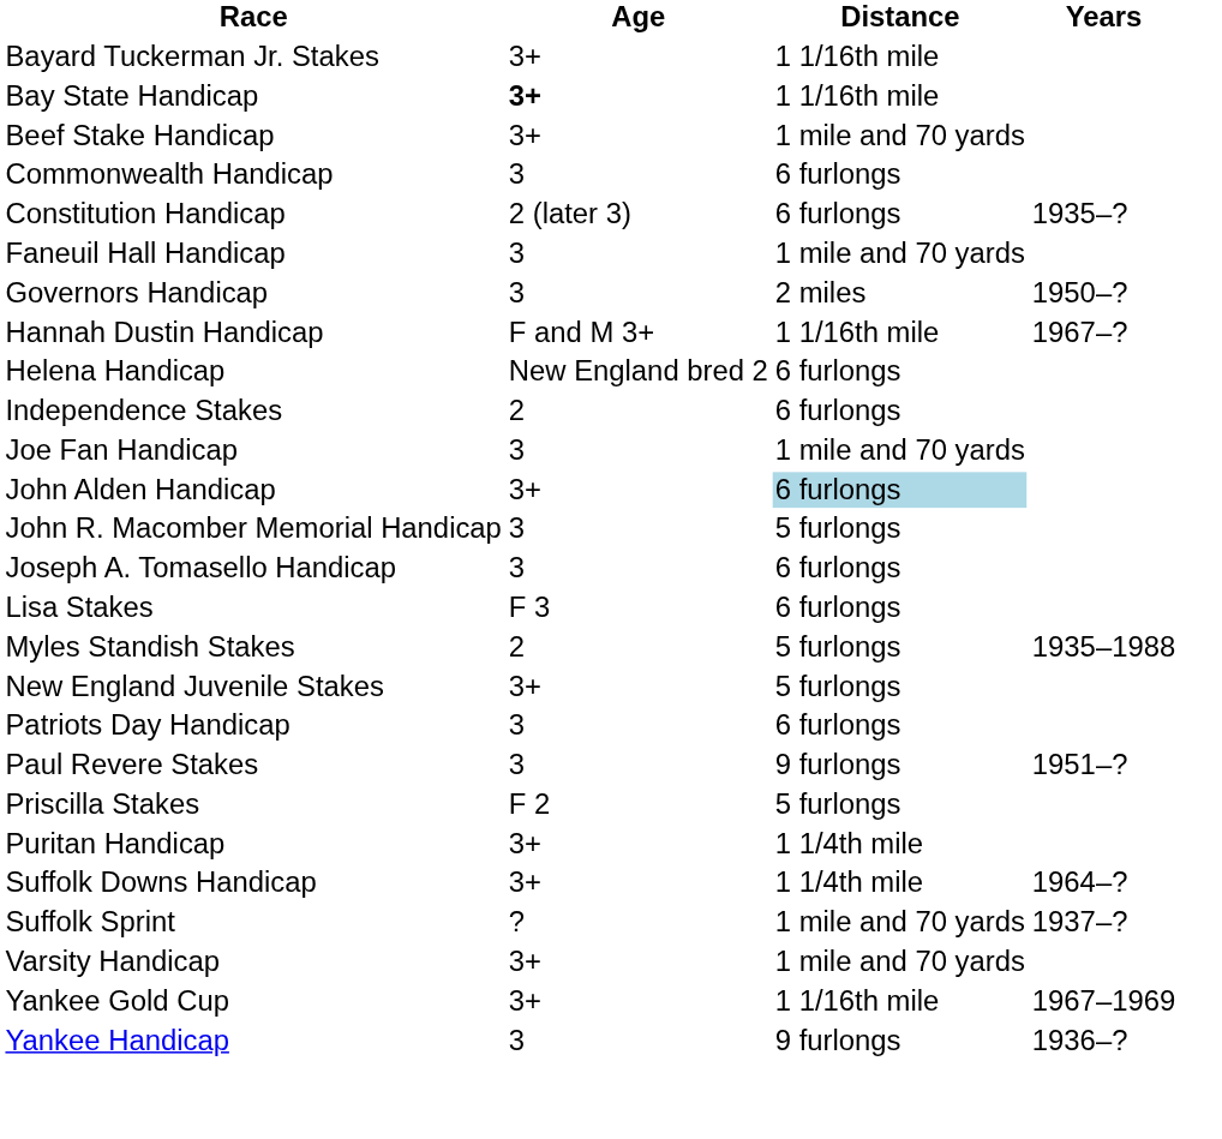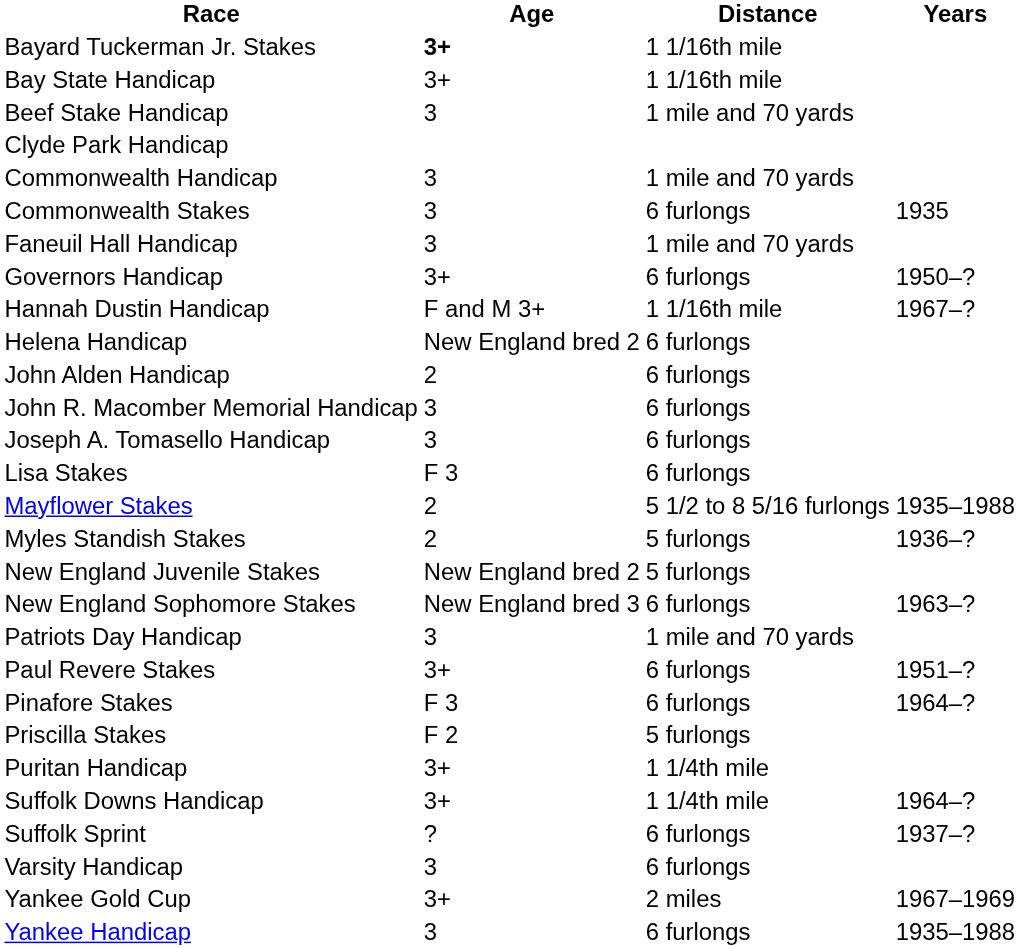Bayard Tuckerman Jr. Stakes | Age: normal -> bold
Bay State Handicap | Age: bold -> normal
Beef Stake Handicap | Age: 3+ -> 3
+ row: Clyde Park Handicap
Commonwealth Handicap | Distance: 6 furlongs -> 1 mile and 70 yards
+ row: Commonwealth Stakes | 3 | 6 furlongs | 1935
- row: Constitution Handicap | 2 (later 3) | 6 furlongs | 1935–?
Governors Handicap | Age: 3 -> 3+
Governors Handicap | Distance: 2 miles -> 6 furlongs
- row: Independence Stakes | 2 | 6 furlongs
- row: Joe Fan Handicap | 3 | 1 mile and 70 yards
John Alden Handicap | Age: 3+ -> 2
John Alden Handicap | Distance: lightblue background -> no background
John R. Macomber Memorial Handicap | Distance: 5 furlongs -> 6 furlongs
+ row: Mayflower Stakes | 2 | 5 1/2 to 8 5/16 furlongs | 1935–1988
Myles Standish Stakes | Years: 1935–1988 -> 1936–?
New England Juvenile Stakes | Age: 3+ -> New England bred 2
+ row: New England Sophomore Stakes | New England bred 3 | 6 furlongs | 1963–?
Patriots Day Handicap | Distance: 6 furlongs -> 1 mile and 70 yards
Paul Revere Stakes | Age: 3 -> 3+
Paul Revere Stakes | Distance: 9 furlongs -> 6 furlongs
+ row: Pinafore Stakes | F 3 | 6 furlongs | 1964–?
Suffolk Sprint | Distance: 1 mile and 70 yards -> 6 furlongs
Varsity Handicap | Age: 3+ -> 3
Varsity Handicap | Distance: 1 mile and 70 yards -> 6 furlongs
Yankee Gold Cup | Distance: 1 1/16th mile -> 2 miles
Yankee Handicap | Distance: 9 furlongs -> 6 furlongs
Yankee Handicap | Years: 1936–? -> 1935–1988
